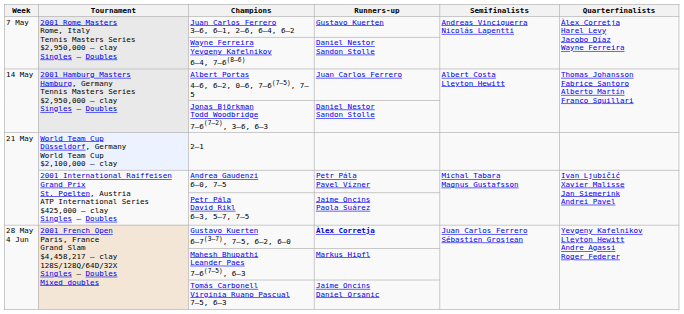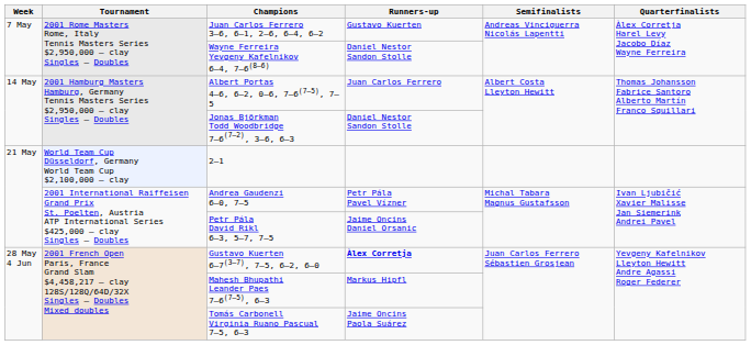Petr Pála David Rikl 6–3, 5–7, 7–5 | Runners-up: Jaime Oncins Paola Suárez -> Jaime Oncins Daniel Orsanic
Tomás Carbonell Virginia Ruano Pascual 7–5, 6–3 | Runners-up: Jaime Oncins Daniel Orsanic -> Jaime Oncins Paola Suárez
